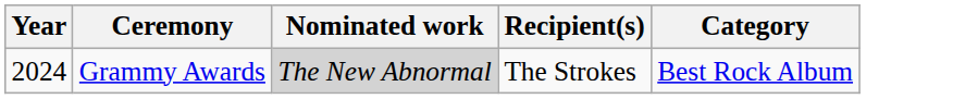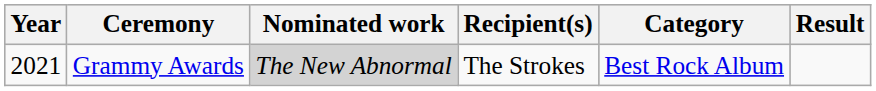+ column: Result
Grammy Awards | Year: 2024 -> 2021
